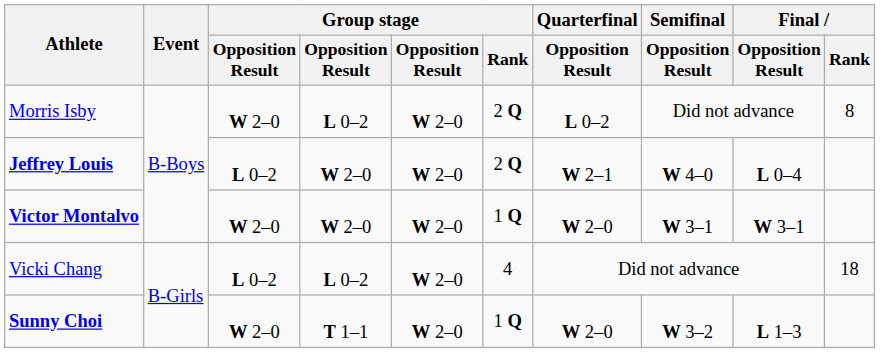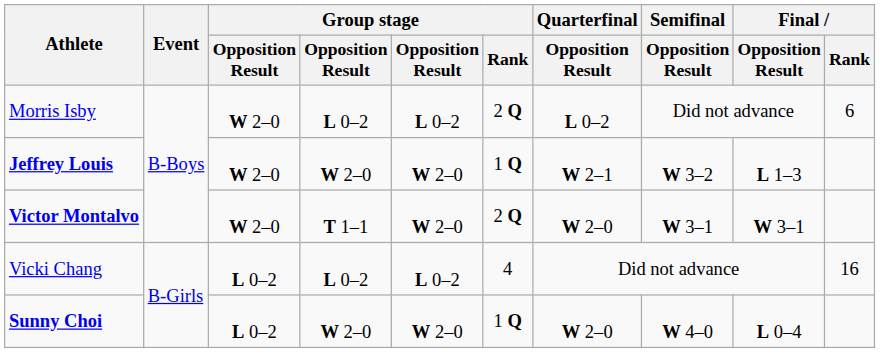Morris Isby | column 5: W 2–0 -> L 0–2
Morris Isby | Final / Rank: 8 -> 6
Jeffrey Louis | column 3: L 0–2 -> W 2–0
Jeffrey Louis | Group stage / Rank: 2 Q -> 1 Q
Jeffrey Louis | Semifinal / Opposition Result: W 4–0 -> W 3–2
Jeffrey Louis | Final / Opposition Result: L 0–4 -> L 1–3
Victor Montalvo | column 4: W 2–0 -> T 1–1
Victor Montalvo | Group stage / Rank: 1 Q -> 2 Q
Vicki Chang | column 5: W 2–0 -> L 0–2
Vicki Chang | Final / Rank: 18 -> 16
Sunny Choi | column 3: W 2–0 -> L 0–2
Sunny Choi | column 4: T 1–1 -> W 2–0
Sunny Choi | Semifinal / Opposition Result: W 3–2 -> W 4–0
Sunny Choi | Final / Opposition Result: L 1–3 -> L 0–4
